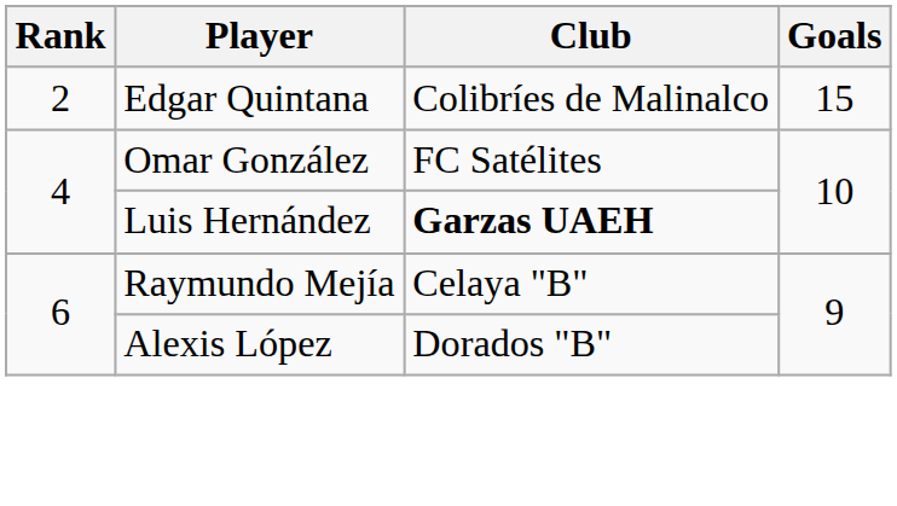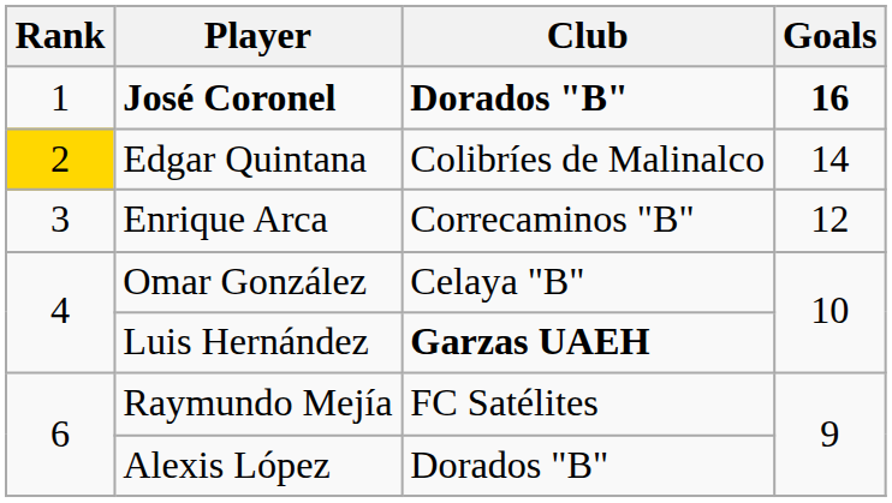+ row: 1 | José Coronel | Dorados "B" | 16
Edgar Quintana | Rank: no background -> gold background
Edgar Quintana | Goals: 15 -> 14
+ row: 3 | Enrique Arca | Correcaminos "B" | 12
Omar González | Club: FC Satélites -> Celaya "B"
Raymundo Mejía | Club: Celaya "B" -> FC Satélites
